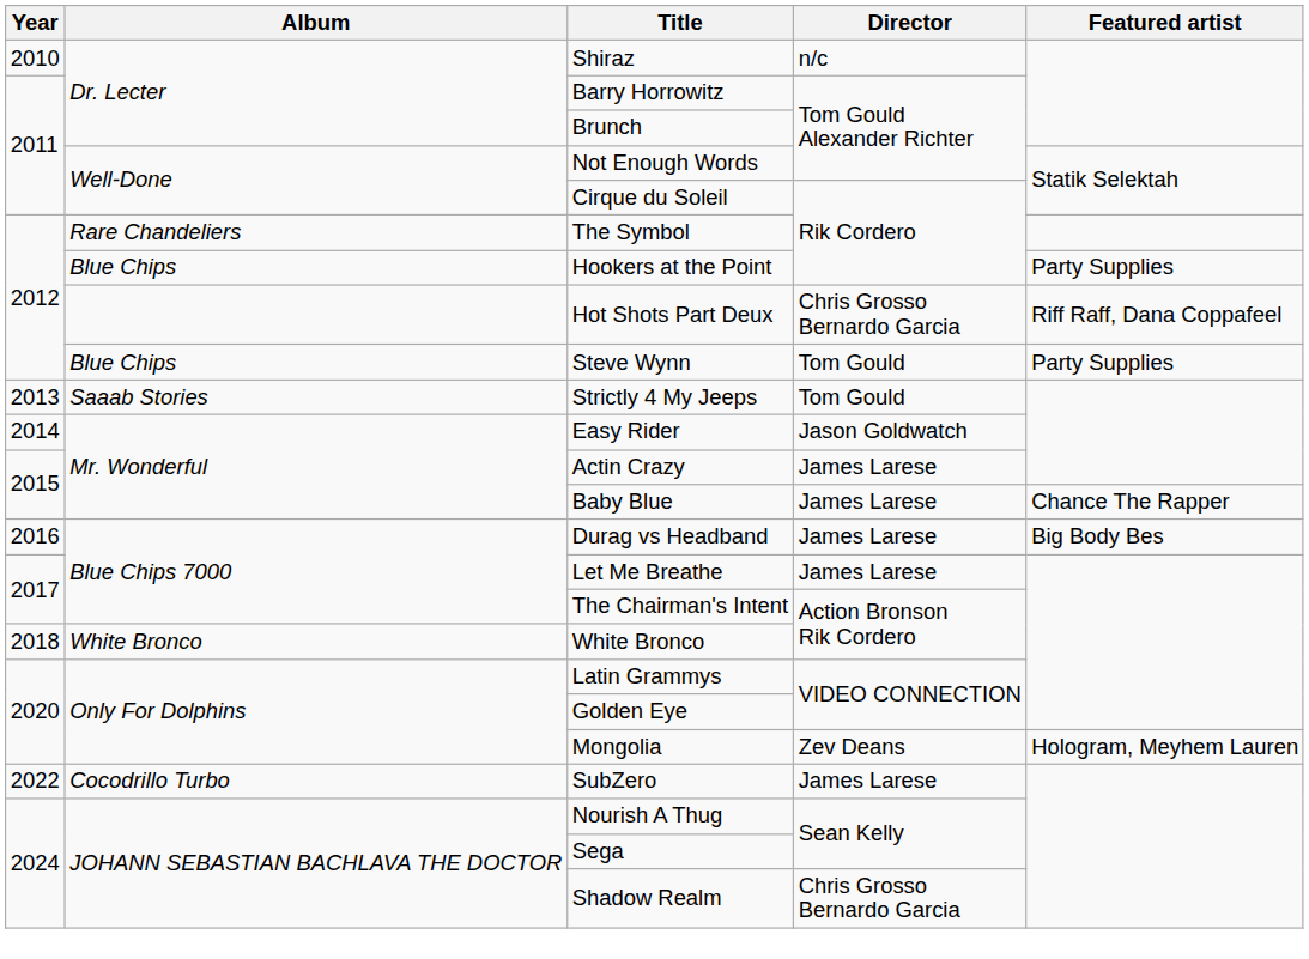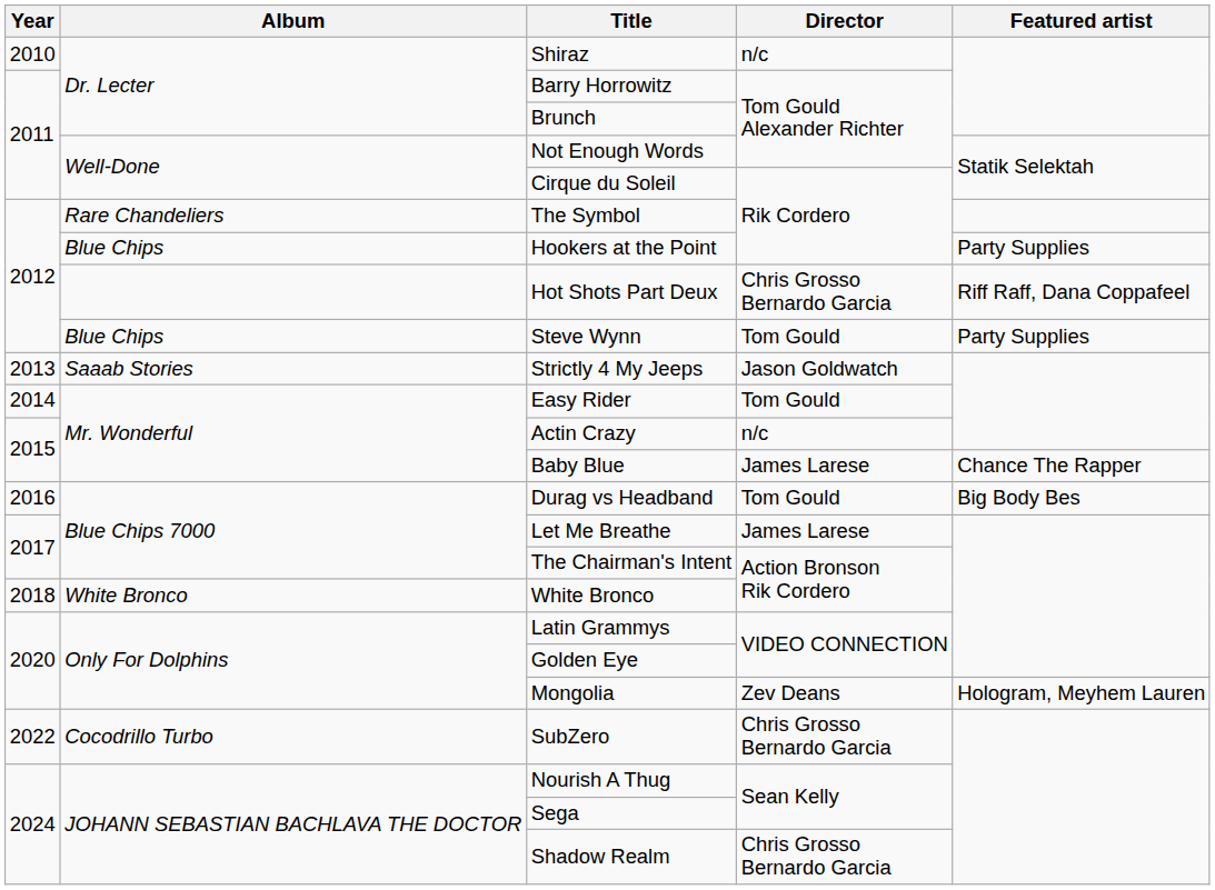Strictly 4 My Jeeps | Director: Tom Gould -> Jason Goldwatch
Easy Rider | Director: Jason Goldwatch -> Tom Gould
Actin Crazy | Director: James Larese -> n/c
Durag vs Headband | Director: James Larese -> Tom Gould
SubZero | Director: James Larese -> Chris Grosso Bernardo Garcia
